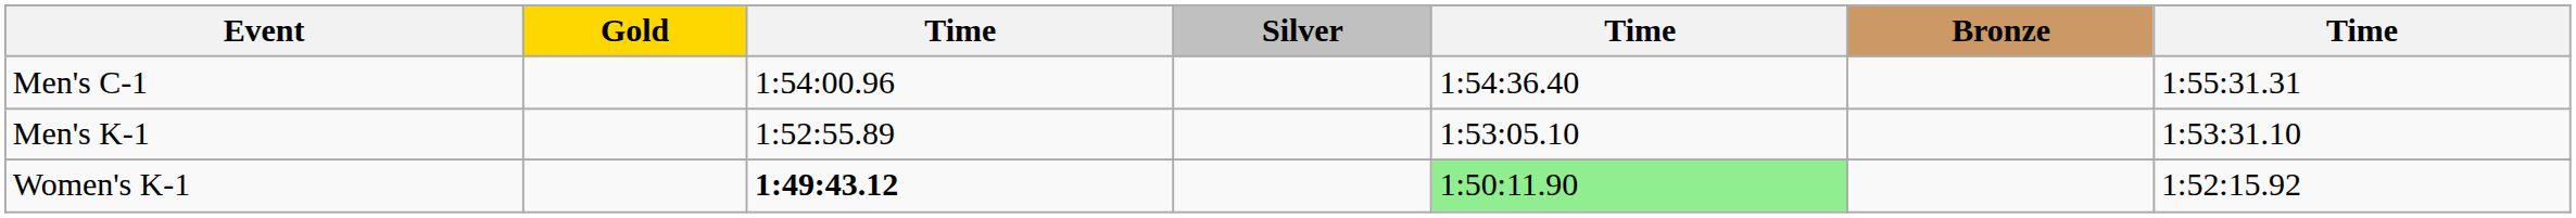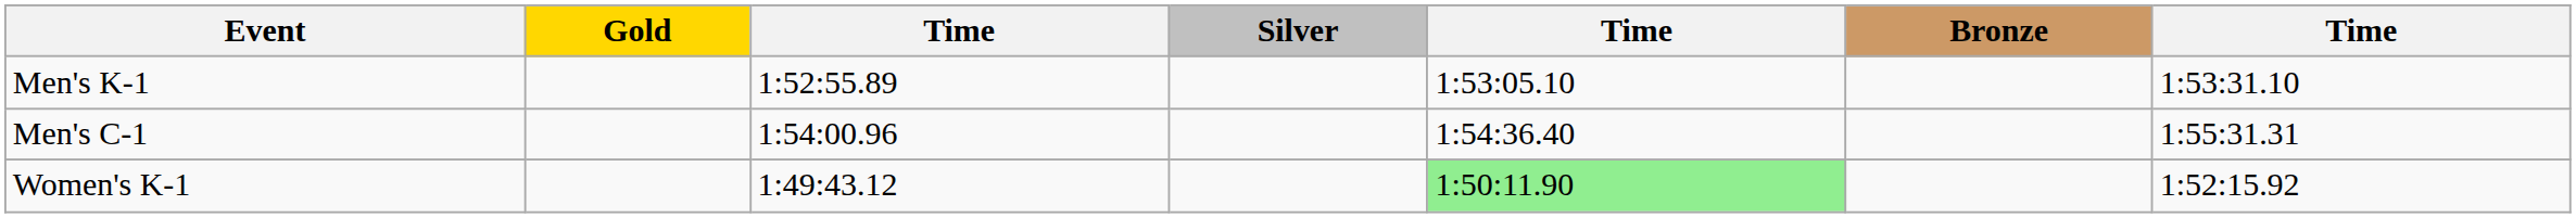rows swapped: Men's C-1 <-> Men's K-1
Women's K-1 | column 3: bold -> normal
